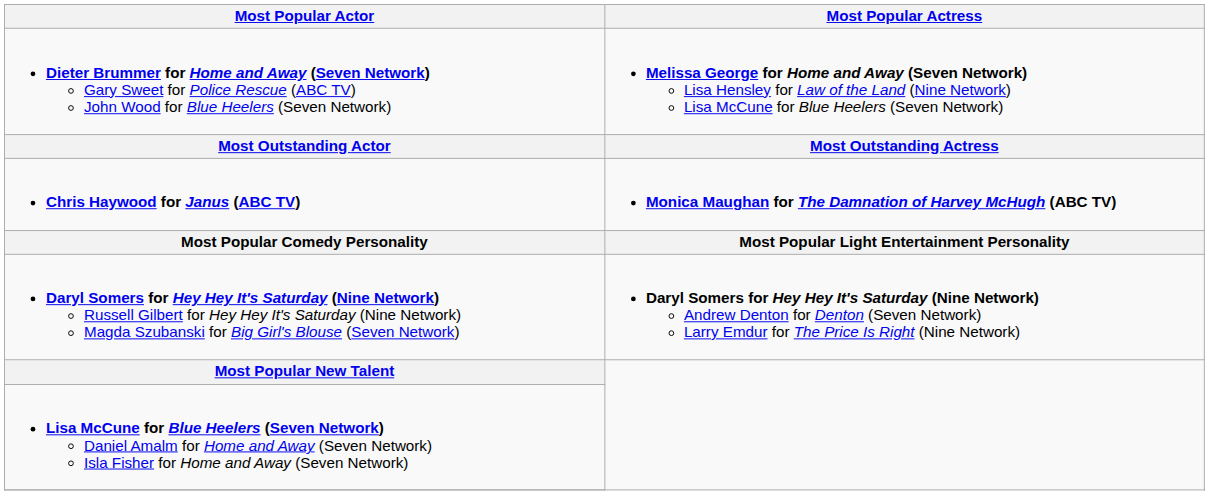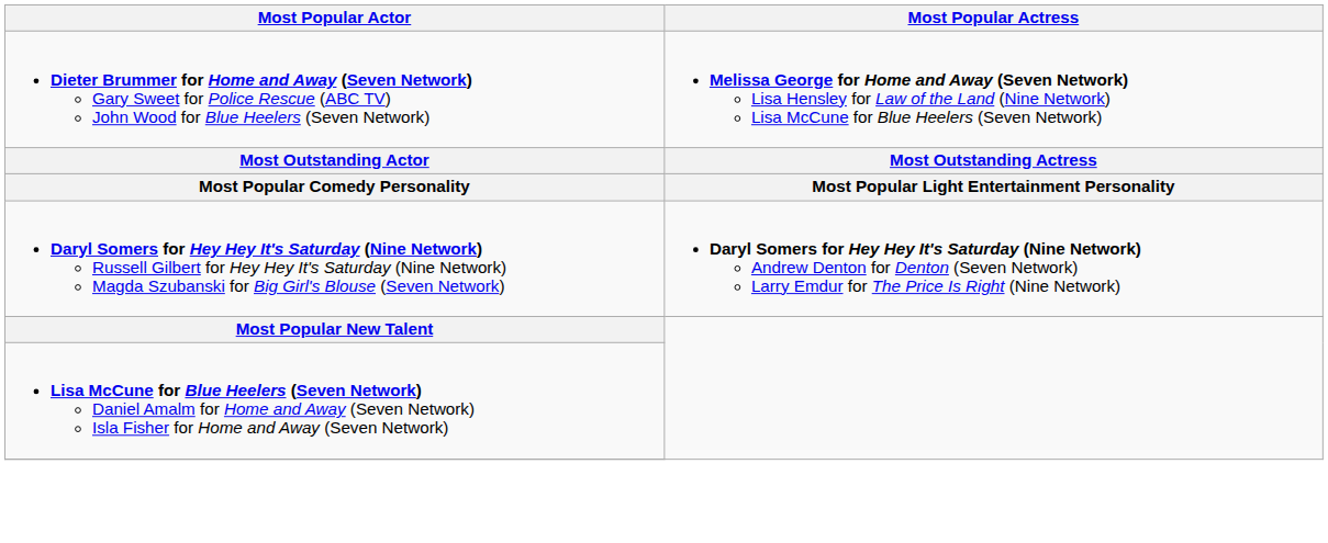- row: Chris Haywood for Janus (ABC TV) | Monica Maughan for The Damnation of Harvey McHugh (ABC TV)
